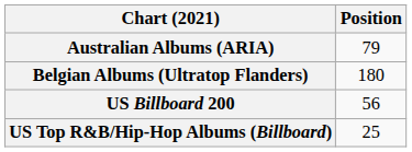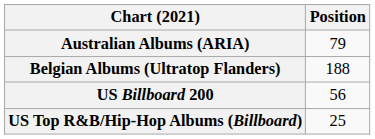Belgian Albums (Ultratop Flanders) | Position: 180 -> 188
